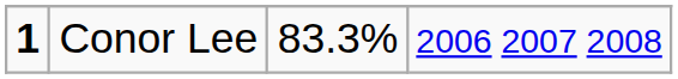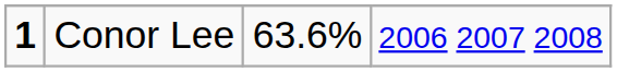Conor Lee | column 3: 83.3% -> 63.6%
